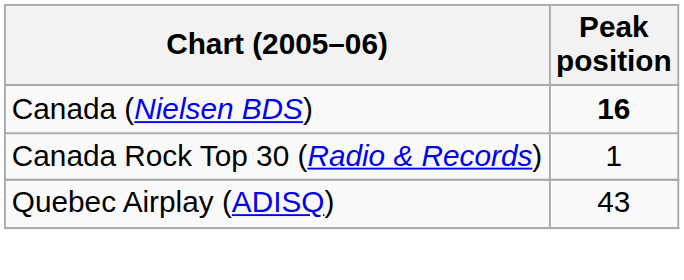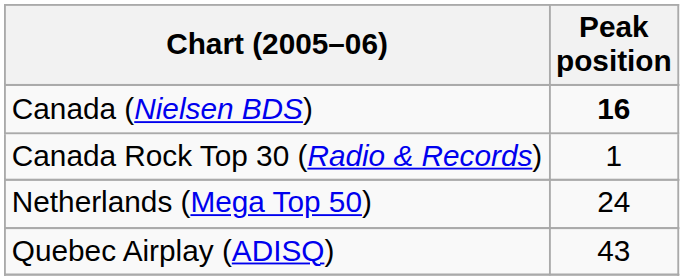+ row: Netherlands (Mega Top 50) | 24
